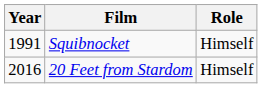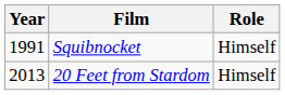20 Feet from Stardom | Year: 2016 -> 2013
